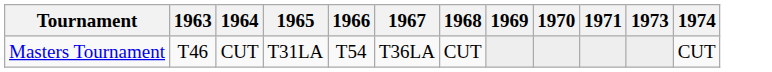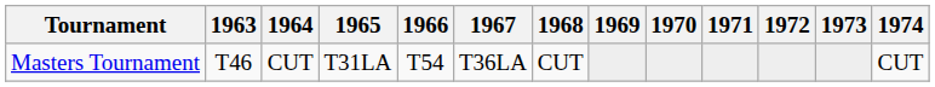+ column: 1972
